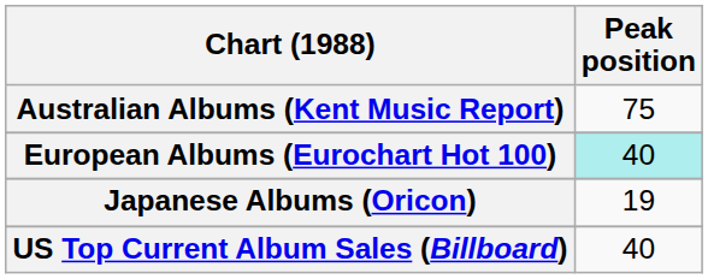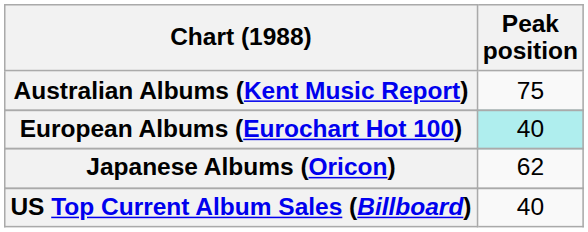Japanese Albums (Oricon) | Peak position: 19 -> 62
